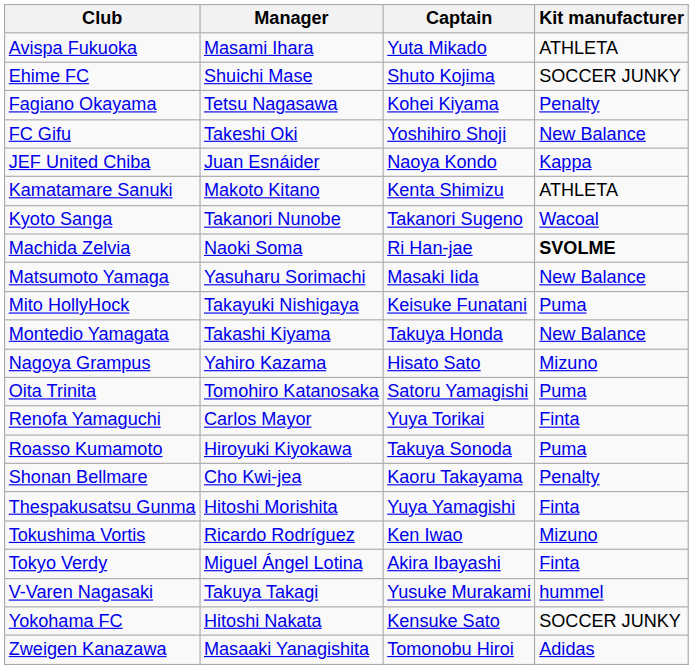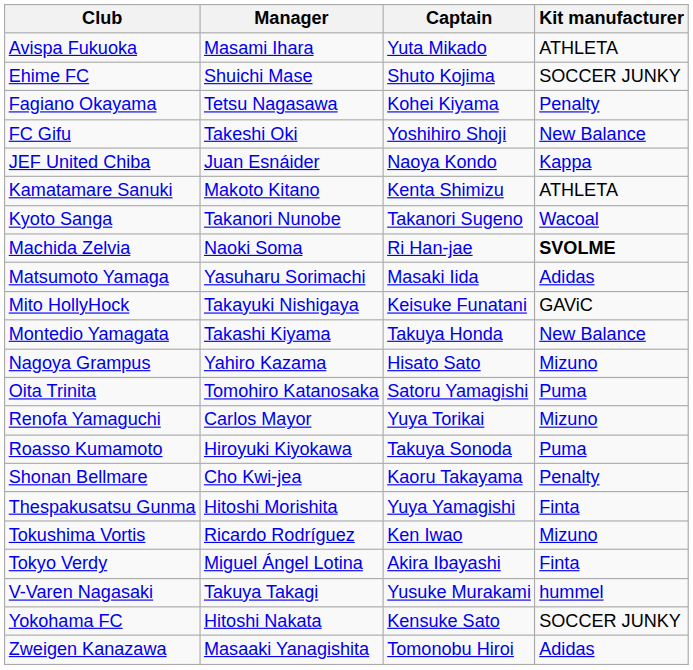Matsumoto Yamaga | Kit manufacturer: New Balance -> Adidas
Mito HollyHock | Kit manufacturer: Puma -> GAViC
Renofa Yamaguchi | Kit manufacturer: Finta -> Mizuno
